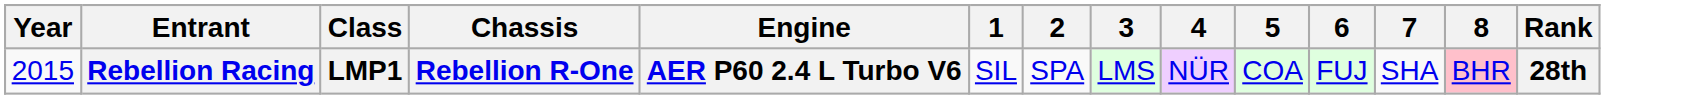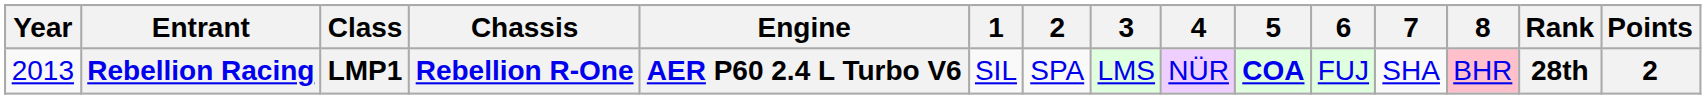+ column: Points | 2
Rebellion Racing | Year: 2015 -> 2013
Rebellion Racing | 5: normal -> bold
